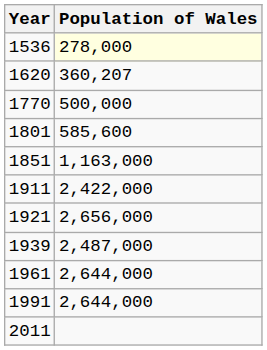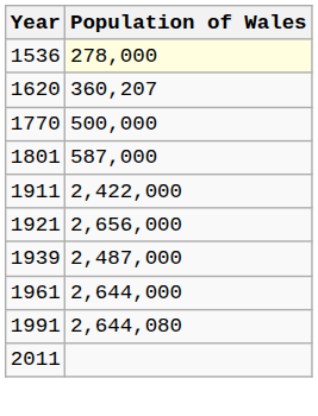1801 | Population of Wales: 585,600 -> 587,000
- row: 1851 | 1,163,000
1991 | Population of Wales: 2,644,000 -> 2,644,080
